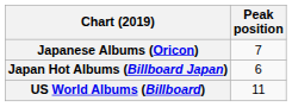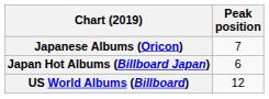US World Albums (Billboard) | Peak position: 11 -> 12
